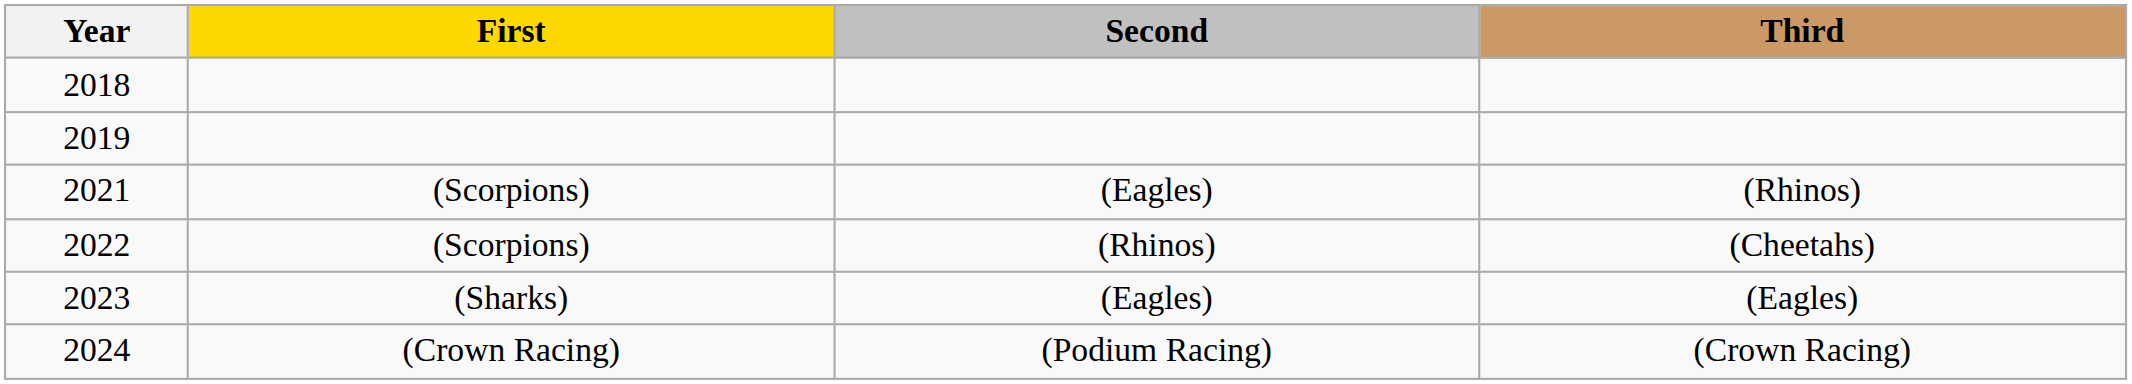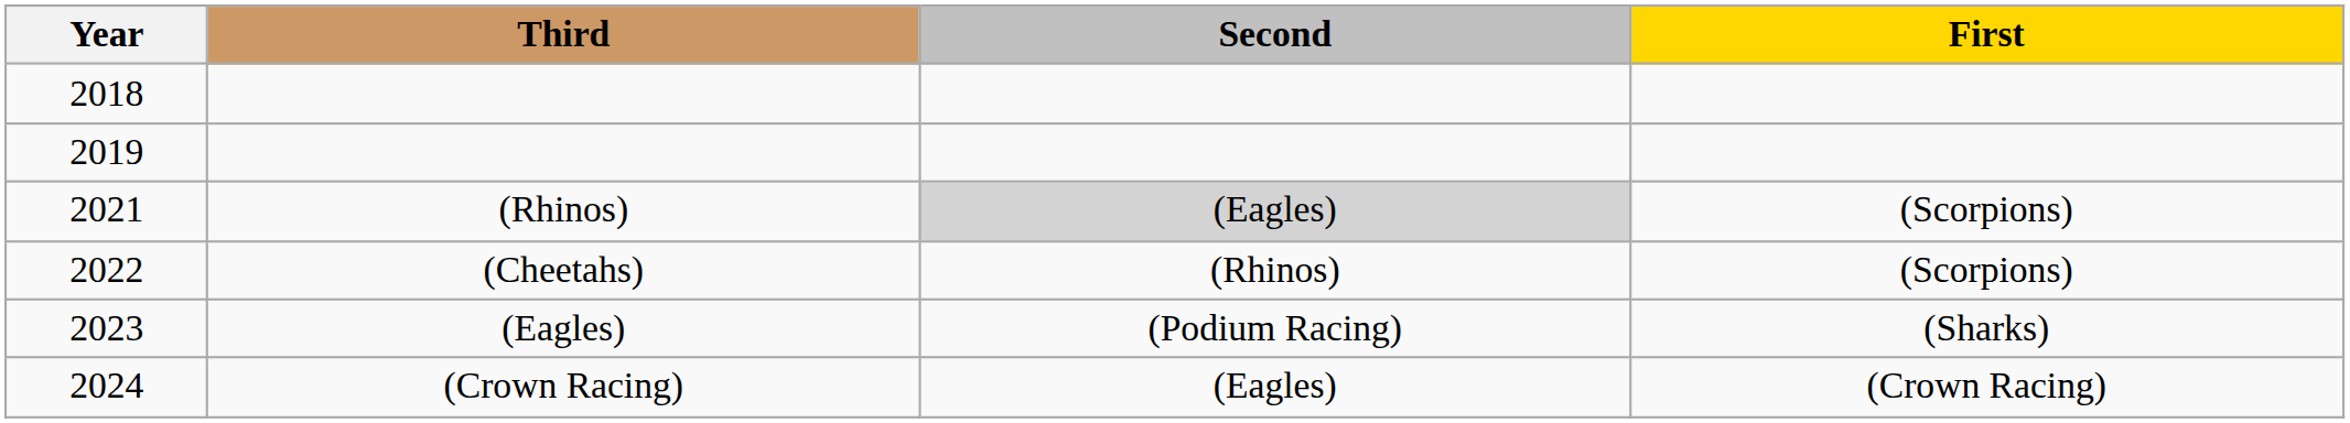columns swapped: First <-> Third
2021 | Second: no background -> lightgrey background
2023 | Second: (Eagles) -> (Podium Racing)
2024 | Second: (Podium Racing) -> (Eagles)
